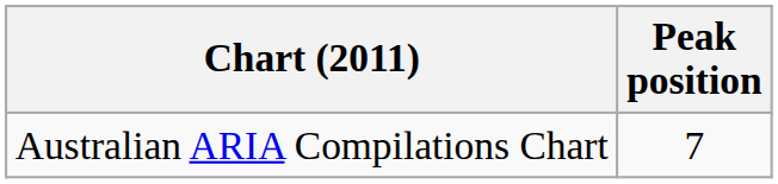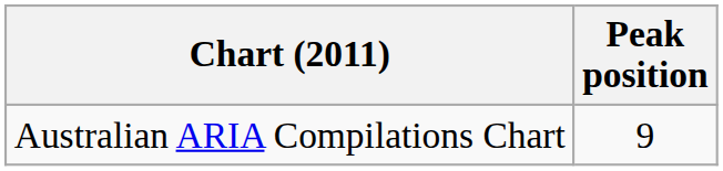Australian ARIA Compilations Chart | Peak position: 7 -> 9
